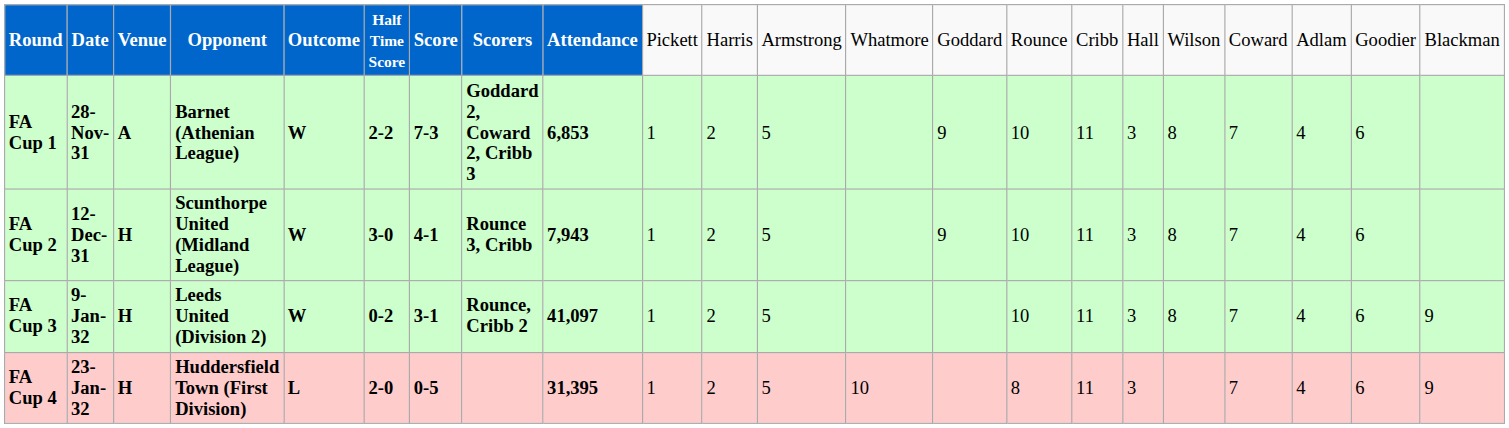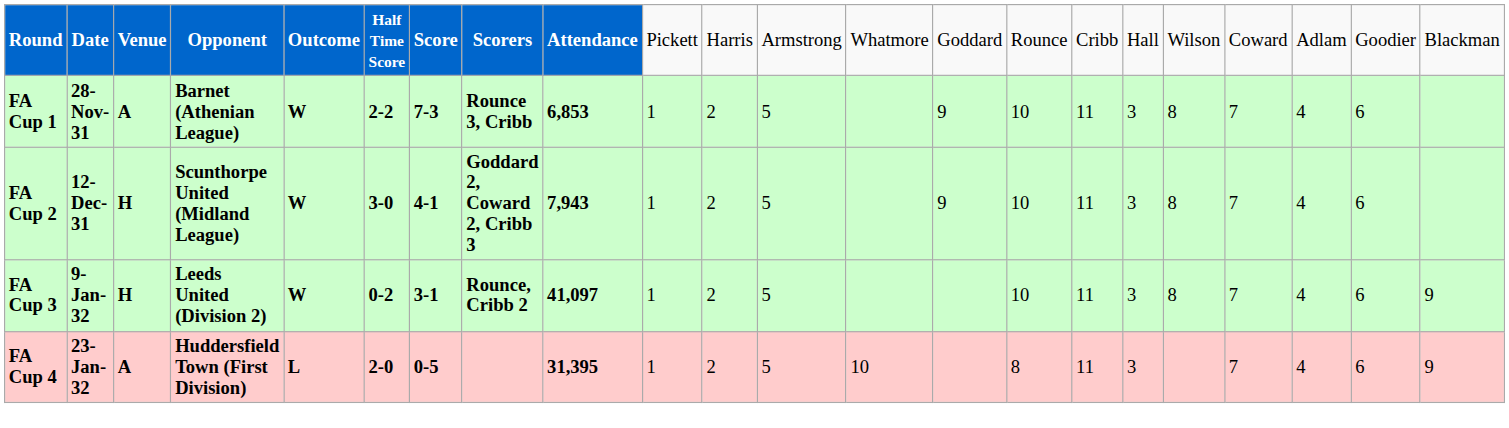FA Cup 1 | column 8: Goddard 2, Coward 2, Cribb 3 -> Rounce 3, Cribb
FA Cup 2 | column 8: Rounce 3, Cribb -> Goddard 2, Coward 2, Cribb 3
FA Cup 4 | column 3: H -> A
